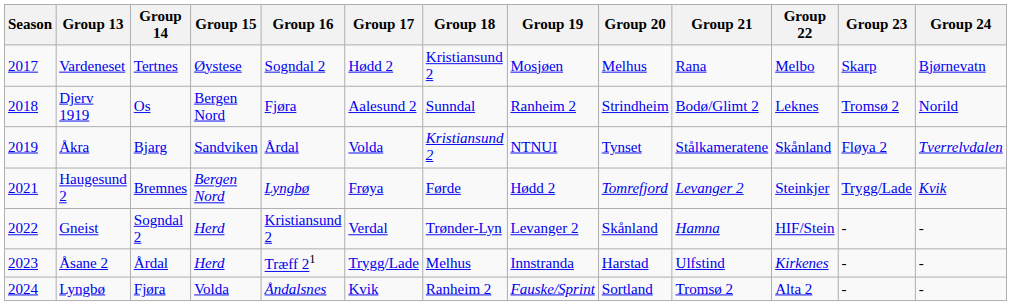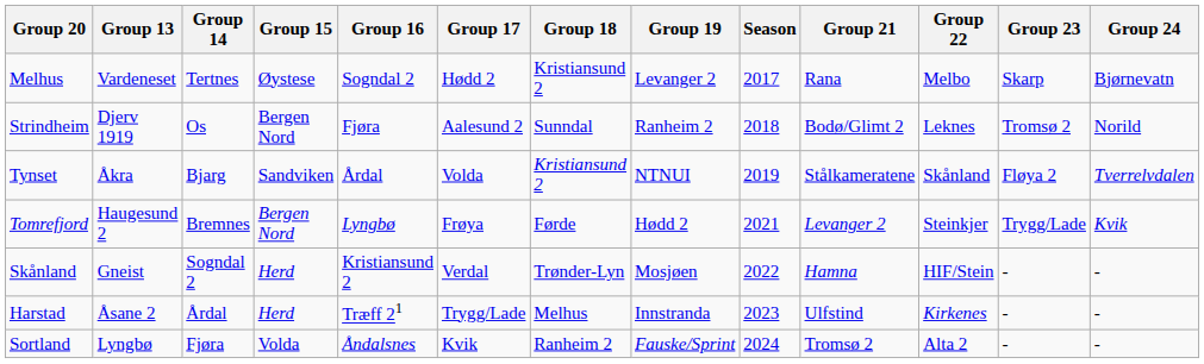columns swapped: Season <-> Group 20
Vardeneset | Group 19: Mosjøen -> Levanger 2
Gneist | Group 19: Levanger 2 -> Mosjøen
